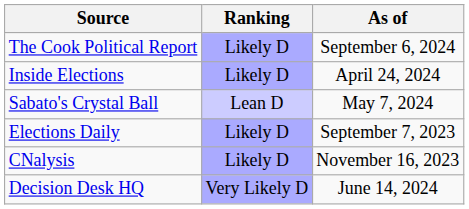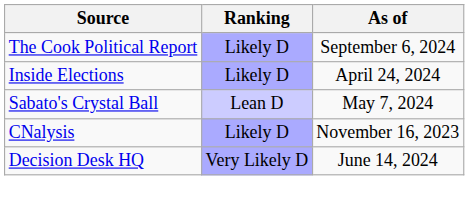- row: Elections Daily | Likely D | September 7, 2023
